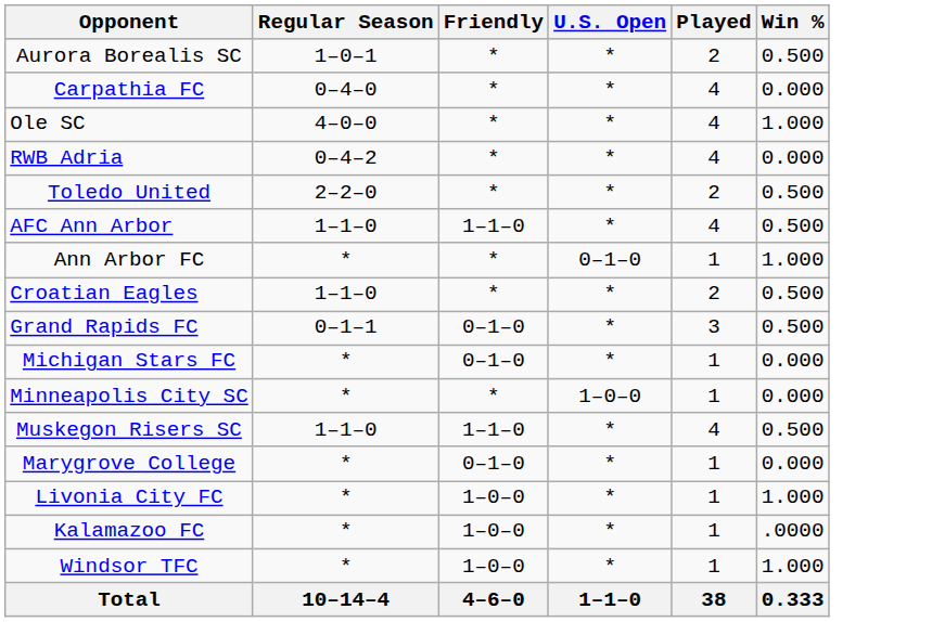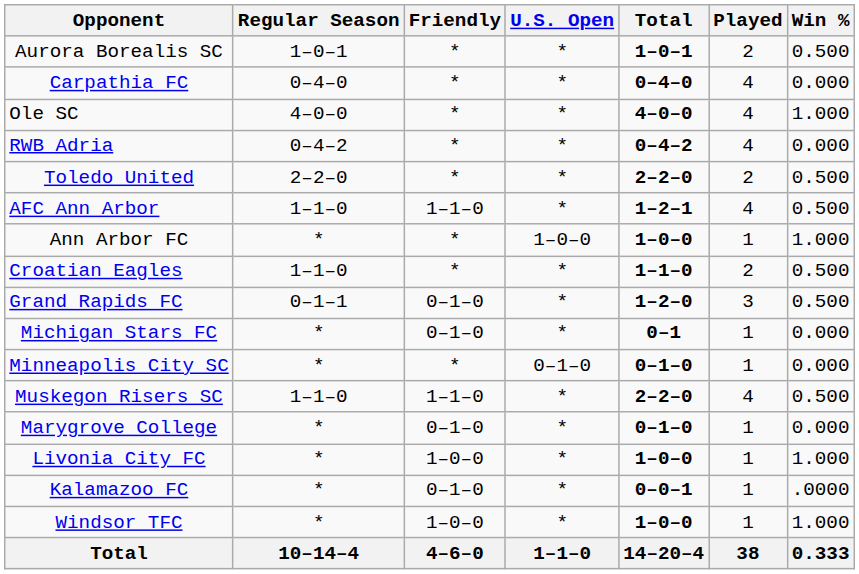+ column: Total | 1–0–1 | 0–4–0 | 4–0–0 | 0–4–2 | 2–2–0 | 1–2–1 | 1–0–0 | 1–1–0 | 1–2–0 | 0–1 | 0–1–0 | 2–2–0 | 0–1–0 | 1–0–0 | 0–0–1 | 1–0–0 | 14–20–4
Ann Arbor FC | U.S. Open: 0–1–0 -> 1–0–0
Minneapolis City SC | U.S. Open: 1–0–0 -> 0–1–0
Kalamazoo FC | Friendly: 1–0–0 -> 0–1–0
